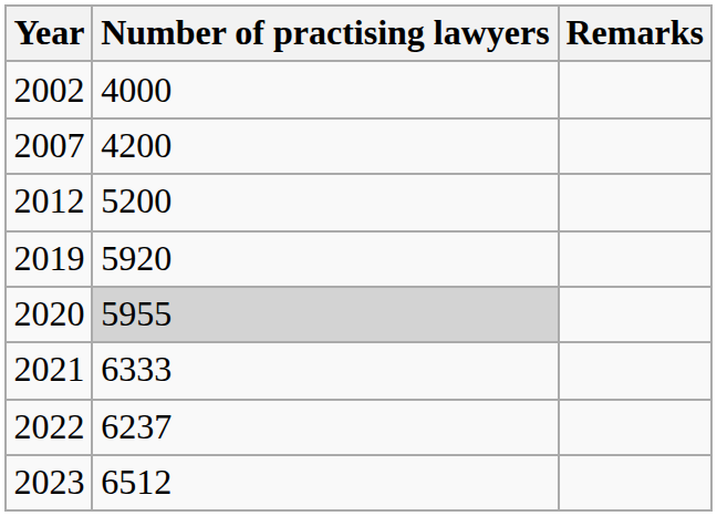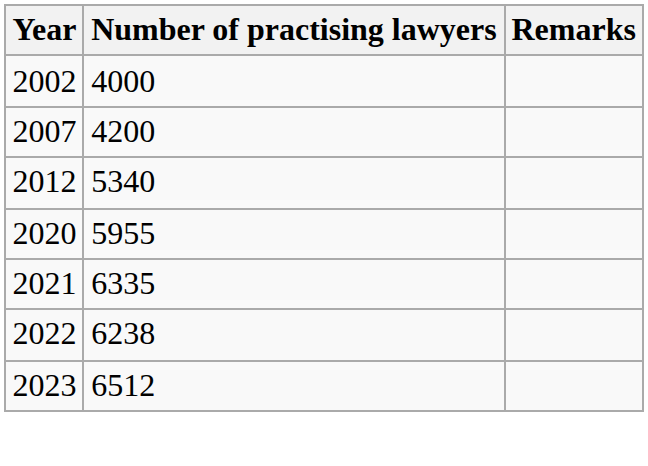2012 | Number of practising lawyers: 5200 -> 5340
- row: 2019 | 5920
2020 | Number of practising lawyers: lightgrey background -> no background
2021 | Number of practising lawyers: 6333 -> 6335
2022 | Number of practising lawyers: 6237 -> 6238
